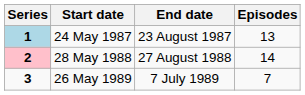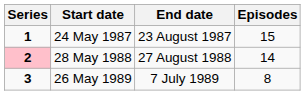24 May 1987 | Series: lightblue background -> no background
24 May 1987 | Episodes: 13 -> 15
26 May 1989 | Episodes: 7 -> 8
